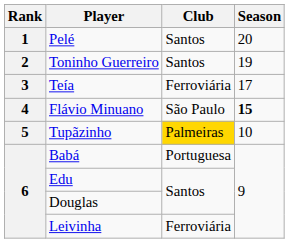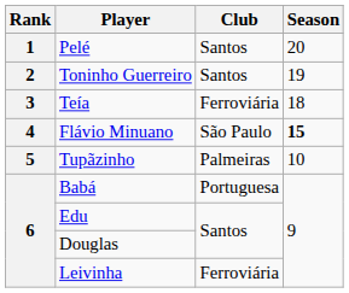Teía | Season: 17 -> 18
Tupãzinho | Club: gold background -> no background
